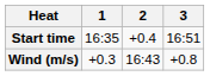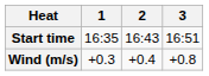Start time | 2: +0.4 -> 16:43
Wind (m/s) | 2: 16:43 -> +0.4
